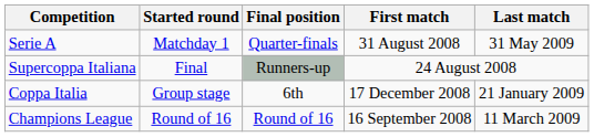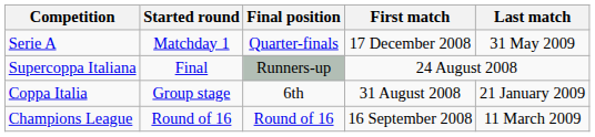Serie A | First match: 31 August 2008 -> 17 December 2008
Coppa Italia | First match: 17 December 2008 -> 31 August 2008
